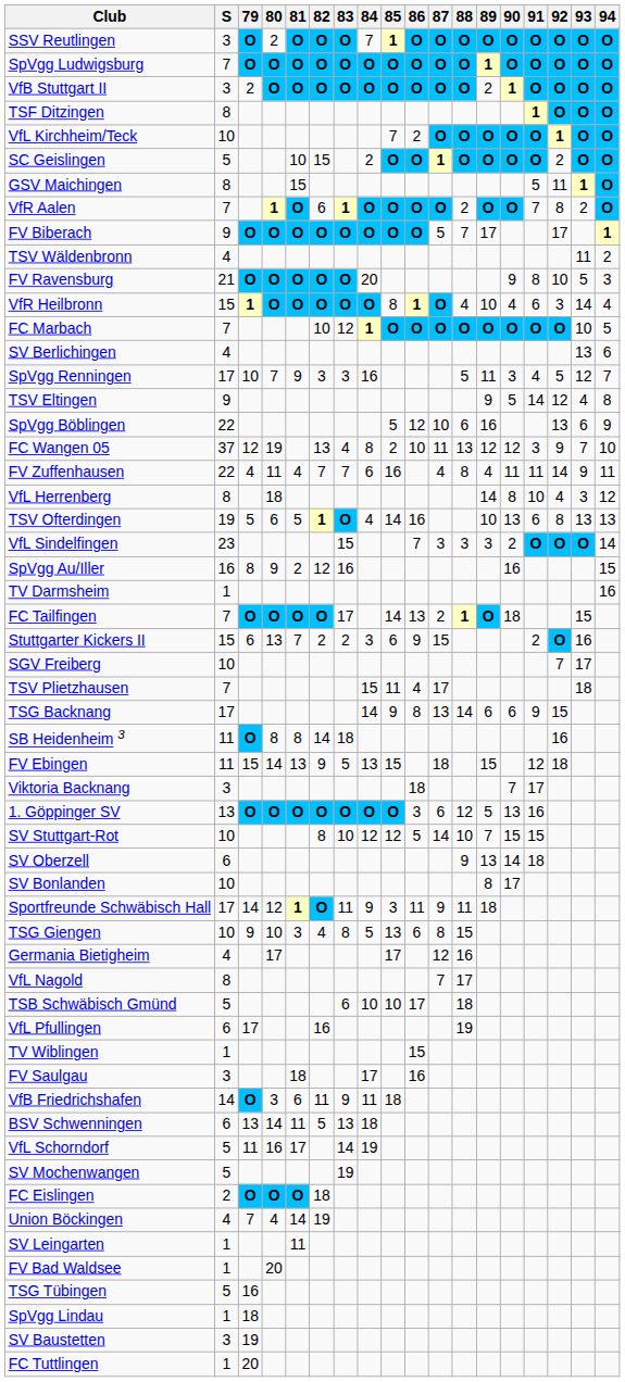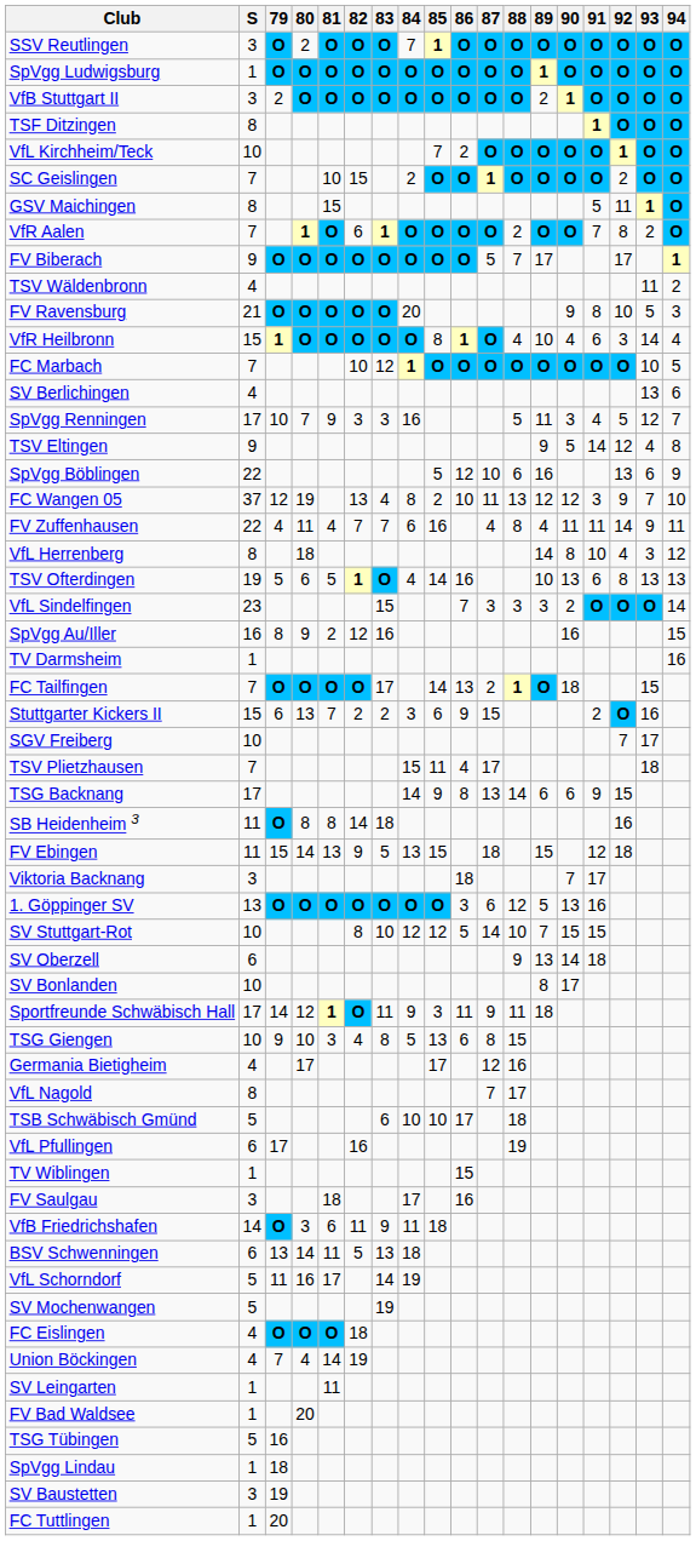SpVgg Ludwigsburg | S: 7 -> 1
SC Geislingen | S: 5 -> 7
FC Eislingen | S: 2 -> 4
